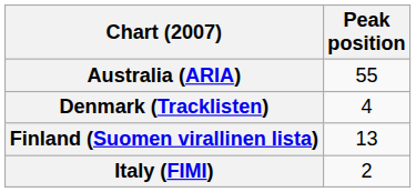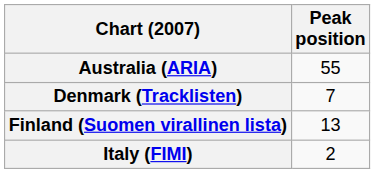Denmark (Tracklisten) | Peak position: 4 -> 7
